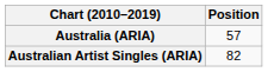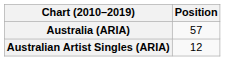Australian Artist Singles (ARIA) | Position: 82 -> 12
